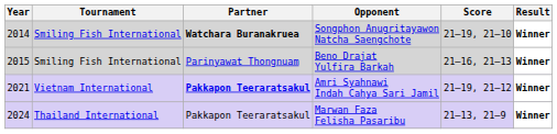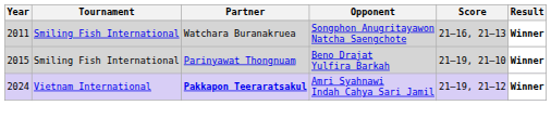Songphon Anugritayawon Natcha Saengchote | Year: 2014 -> 2011
Songphon Anugritayawon Natcha Saengchote | Partner: bold -> normal
Songphon Anugritayawon Natcha Saengchote | Score: 21–19, 21–10 -> 21–16, 21–13
Beno Drajat Yulfira Barkah | Score: 21–16, 21–13 -> 21–19, 21–10
Amri Syahnawi Indah Cahya Sari Jamil | Year: 2021 -> 2024
- row: 2024 | Thailand International | Pakkapon Teeraratsakul | Marwan Faza Felisha Pasaribu | 21–13, 21–9 | Winner
